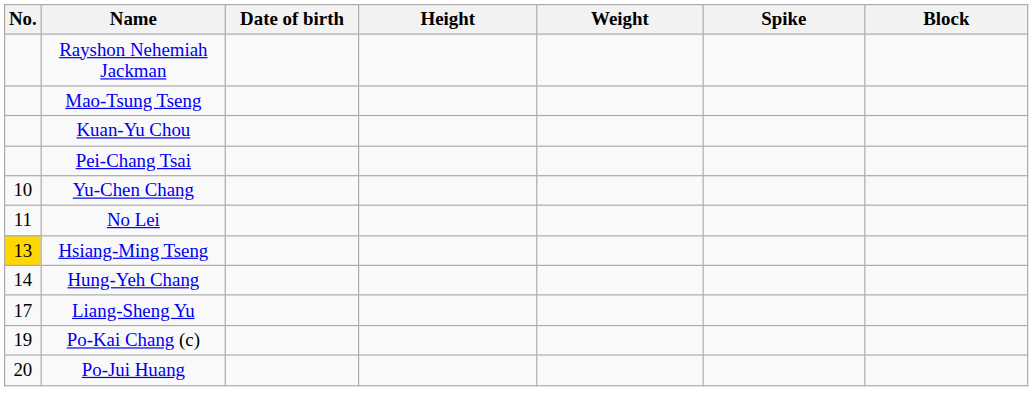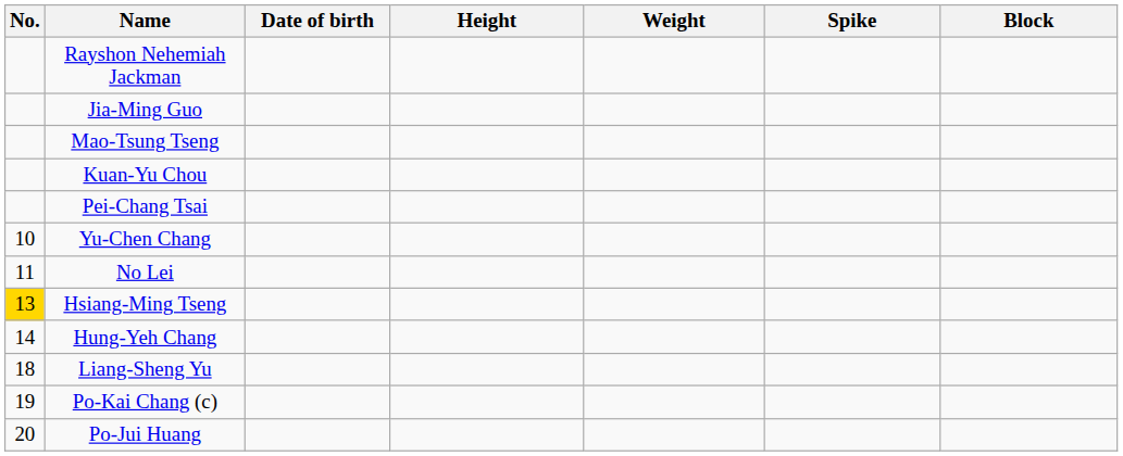+ row: Jia-Ming Guo
Liang-Sheng Yu | No.: 17 -> 18
